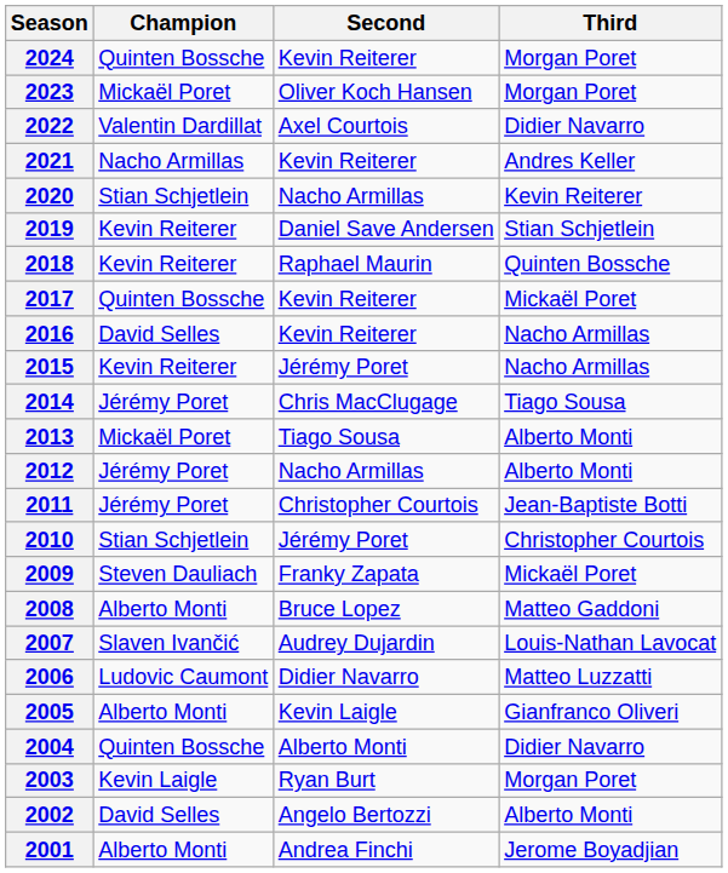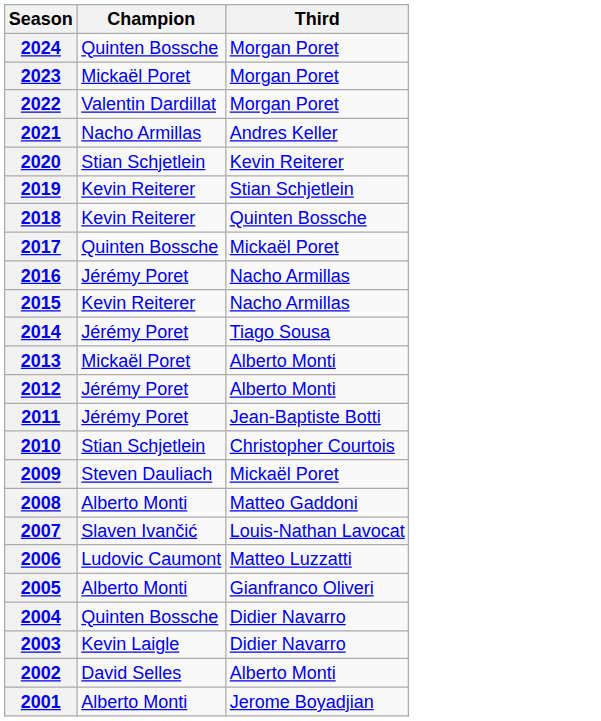- column: Second | Kevin Reiterer | Oliver Koch Hansen | Axel Courtois | Kevin Reiterer | Nacho Armillas | Daniel Save Andersen | Raphael Maurin | Kevin Reiterer | Kevin Reiterer | Jérémy Poret | Chris MacClugage | Tiago Sousa | Nacho Armillas | Christopher Courtois | Jérémy Poret | Franky Zapata | Bruce Lopez | Audrey Dujardin | Didier Navarro | Kevin Laigle | Alberto Monti | Ryan Burt | Angelo Bertozzi | Andrea Finchi
2022 | Third: Didier Navarro -> Morgan Poret
2016 | Champion: David Selles -> Jérémy Poret
2003 | Third: Morgan Poret -> Didier Navarro
